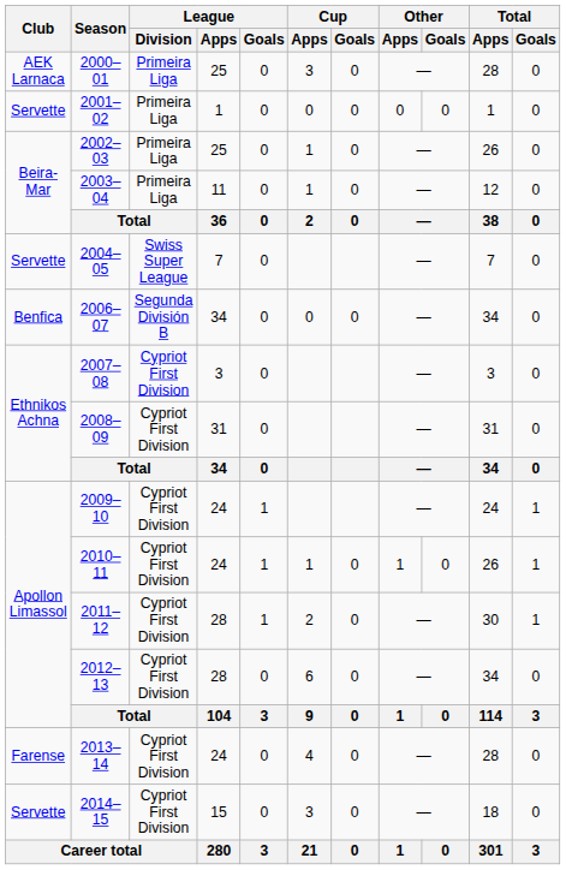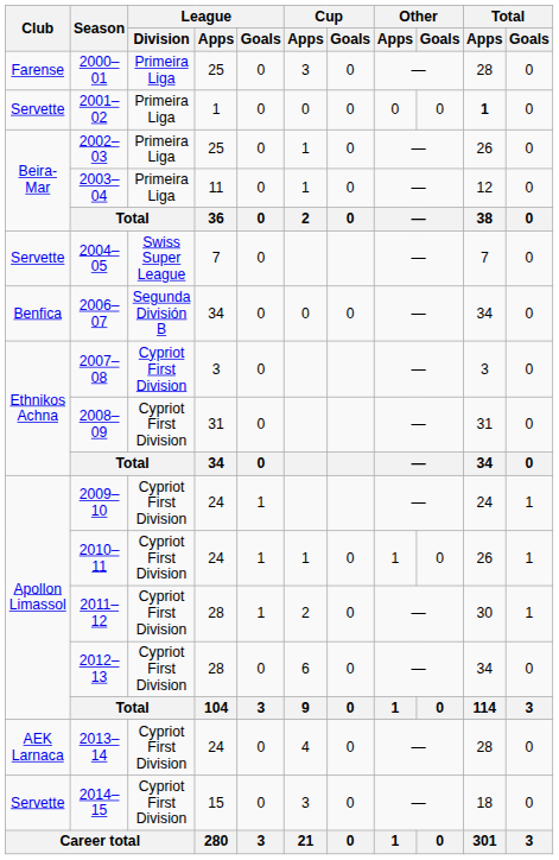2000–01 | Club: AEK Larnaca -> Farense
2001–02 | Total / Apps: normal -> bold
2013–14 | Club: Farense -> AEK Larnaca
